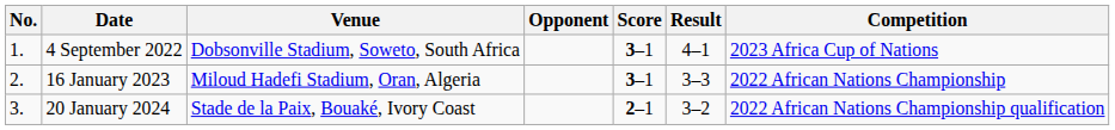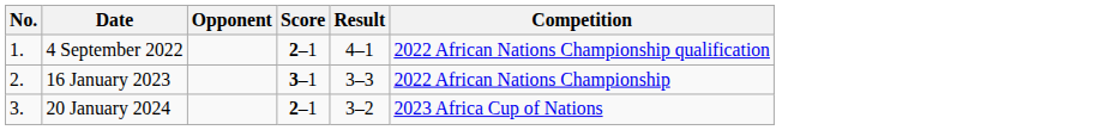- column: Venue | Dobsonville Stadium, Soweto, South Africa | Miloud Hadefi Stadium, Oran, Algeria | Stade de la Paix, Bouaké, Ivory Coast
4 September 2022 | Score: 3–1 -> 2–1
4 September 2022 | Competition: 2023 Africa Cup of Nations -> 2022 African Nations Championship qualification
20 January 2024 | Competition: 2022 African Nations Championship qualification -> 2023 Africa Cup of Nations
